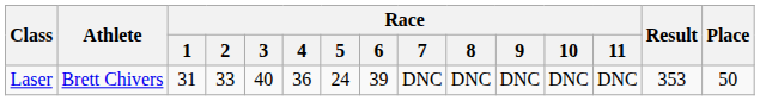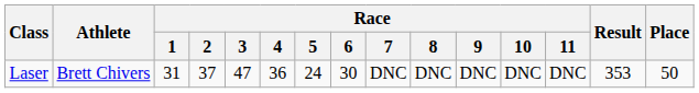Laser | Race / 2: 33 -> 37
Laser | Race / 3: 40 -> 47
Laser | Race / 6: 39 -> 30
